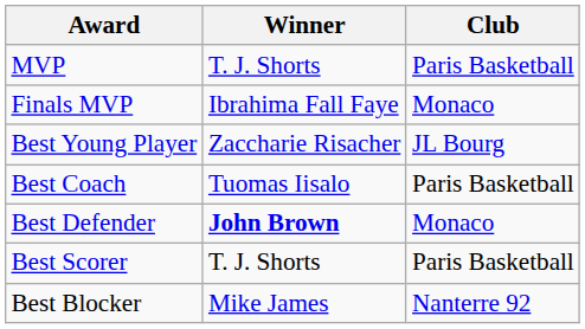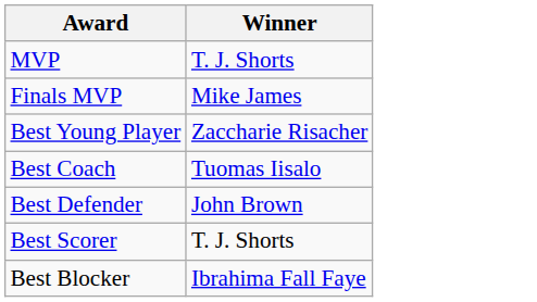- column: Club | Paris Basketball | Monaco | JL Bourg | Paris Basketball | Monaco | Paris Basketball | Nanterre 92
Finals MVP | Winner: Ibrahima Fall Faye -> Mike James
Best Defender | Winner: bold -> normal
Best Blocker | Winner: Mike James -> Ibrahima Fall Faye
